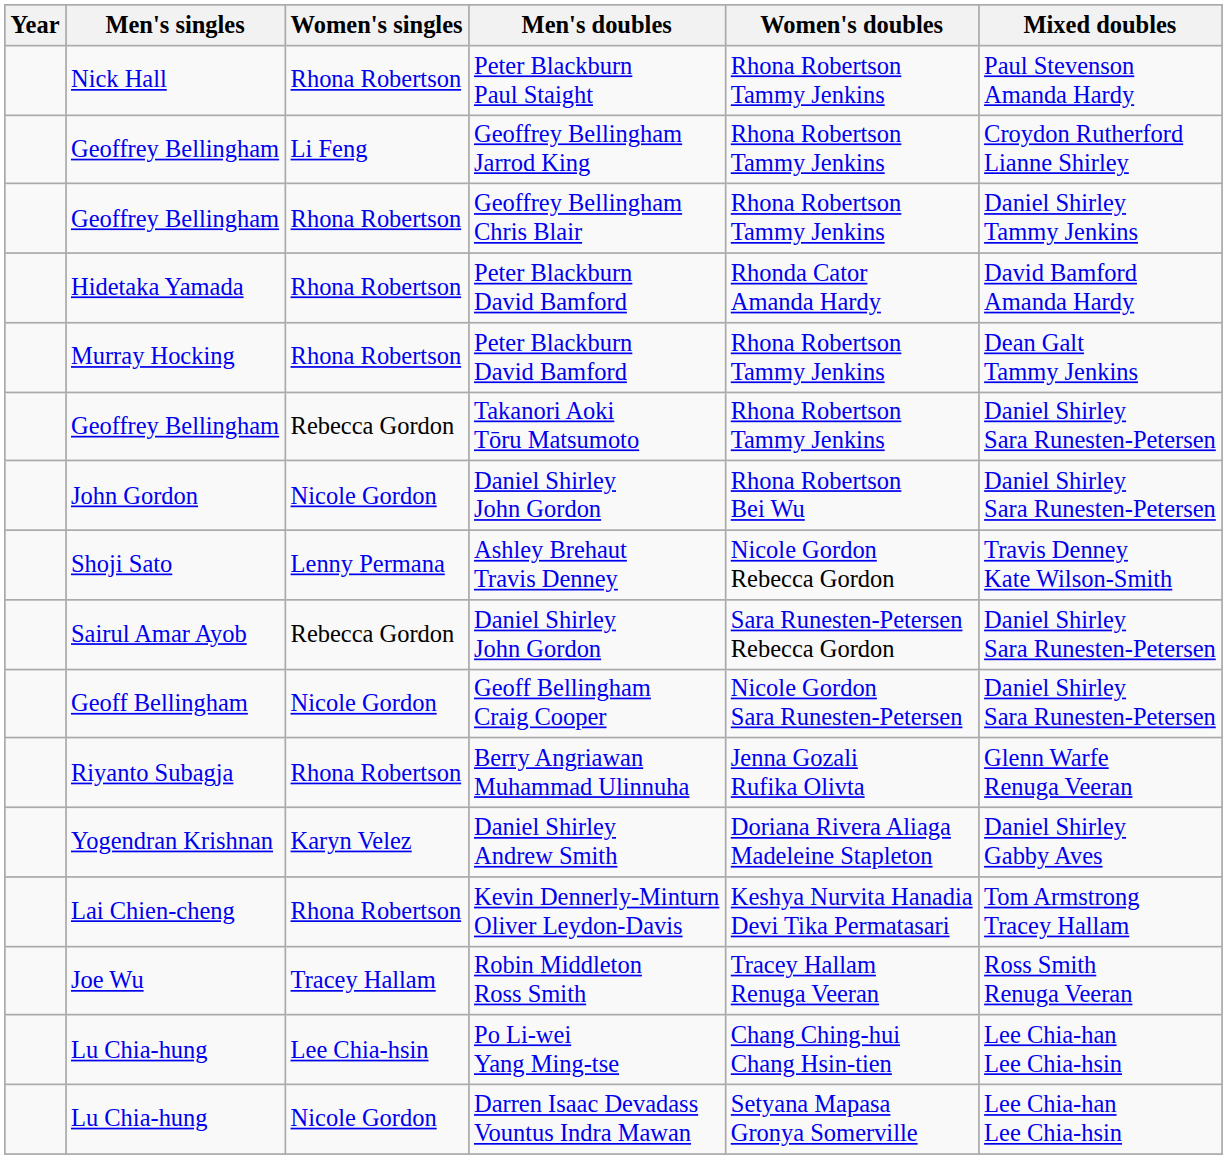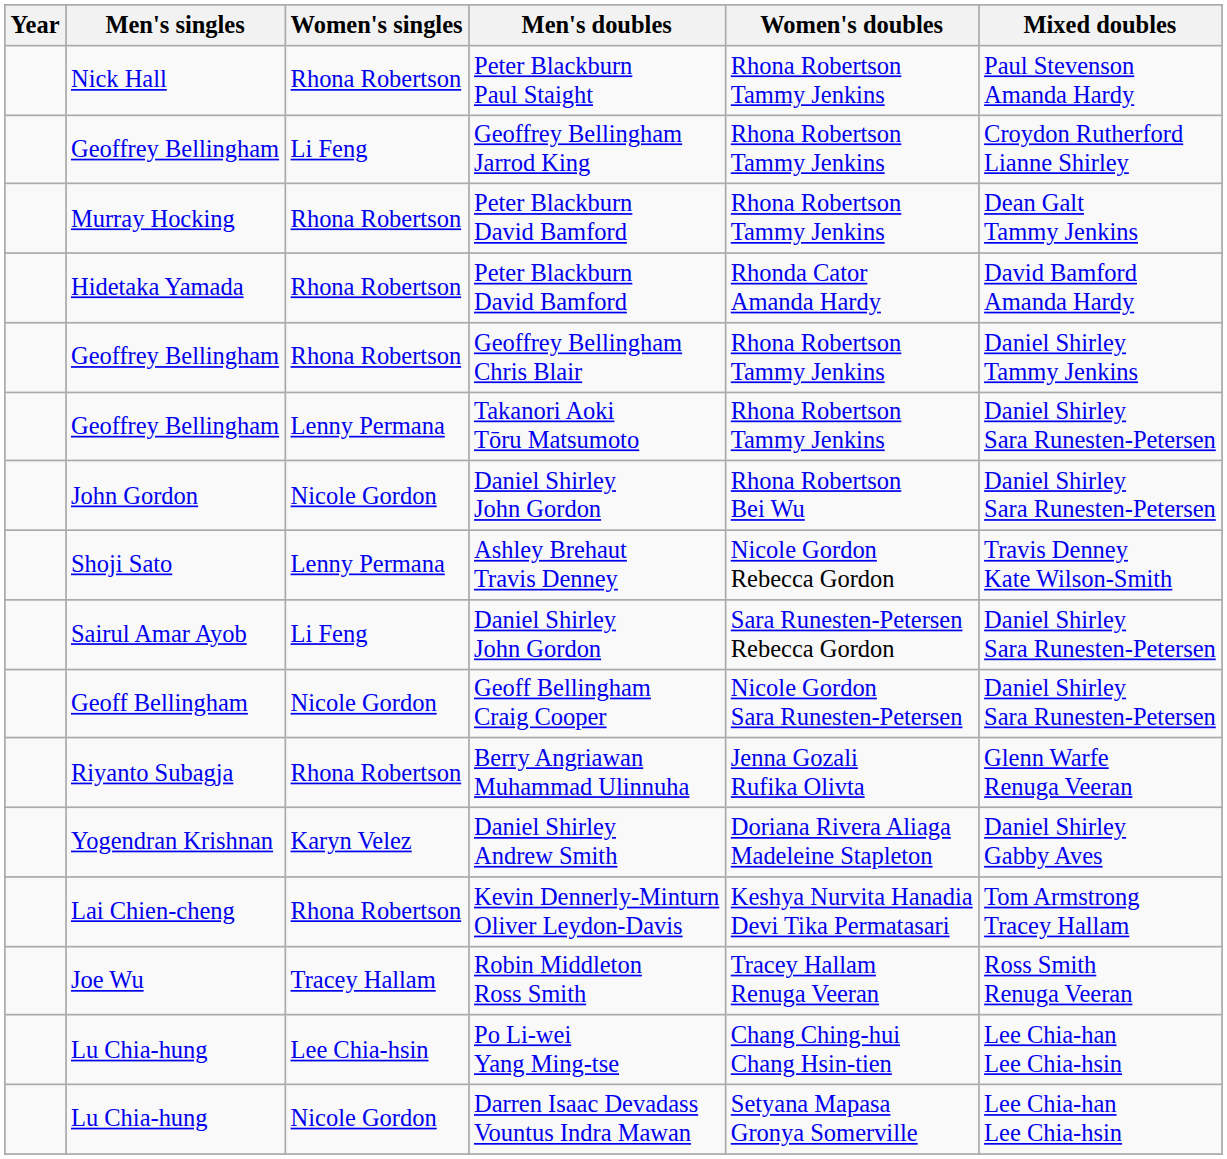rows swapped: Murray Hocking / Peter Blackburn David Bamford <-> Geoffrey Bellingham Chris Blair
Takanori Aoki Tōru Matsumoto | Women's singles: Rebecca Gordon -> Lenny Permana
Sairul Amar Ayob / Daniel Shirley John Gordon | Women's singles: Rebecca Gordon -> Li Feng
